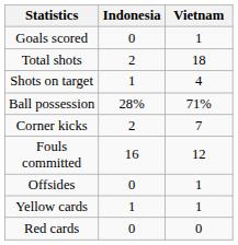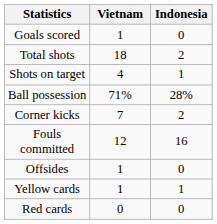columns swapped: Vietnam <-> Indonesia
